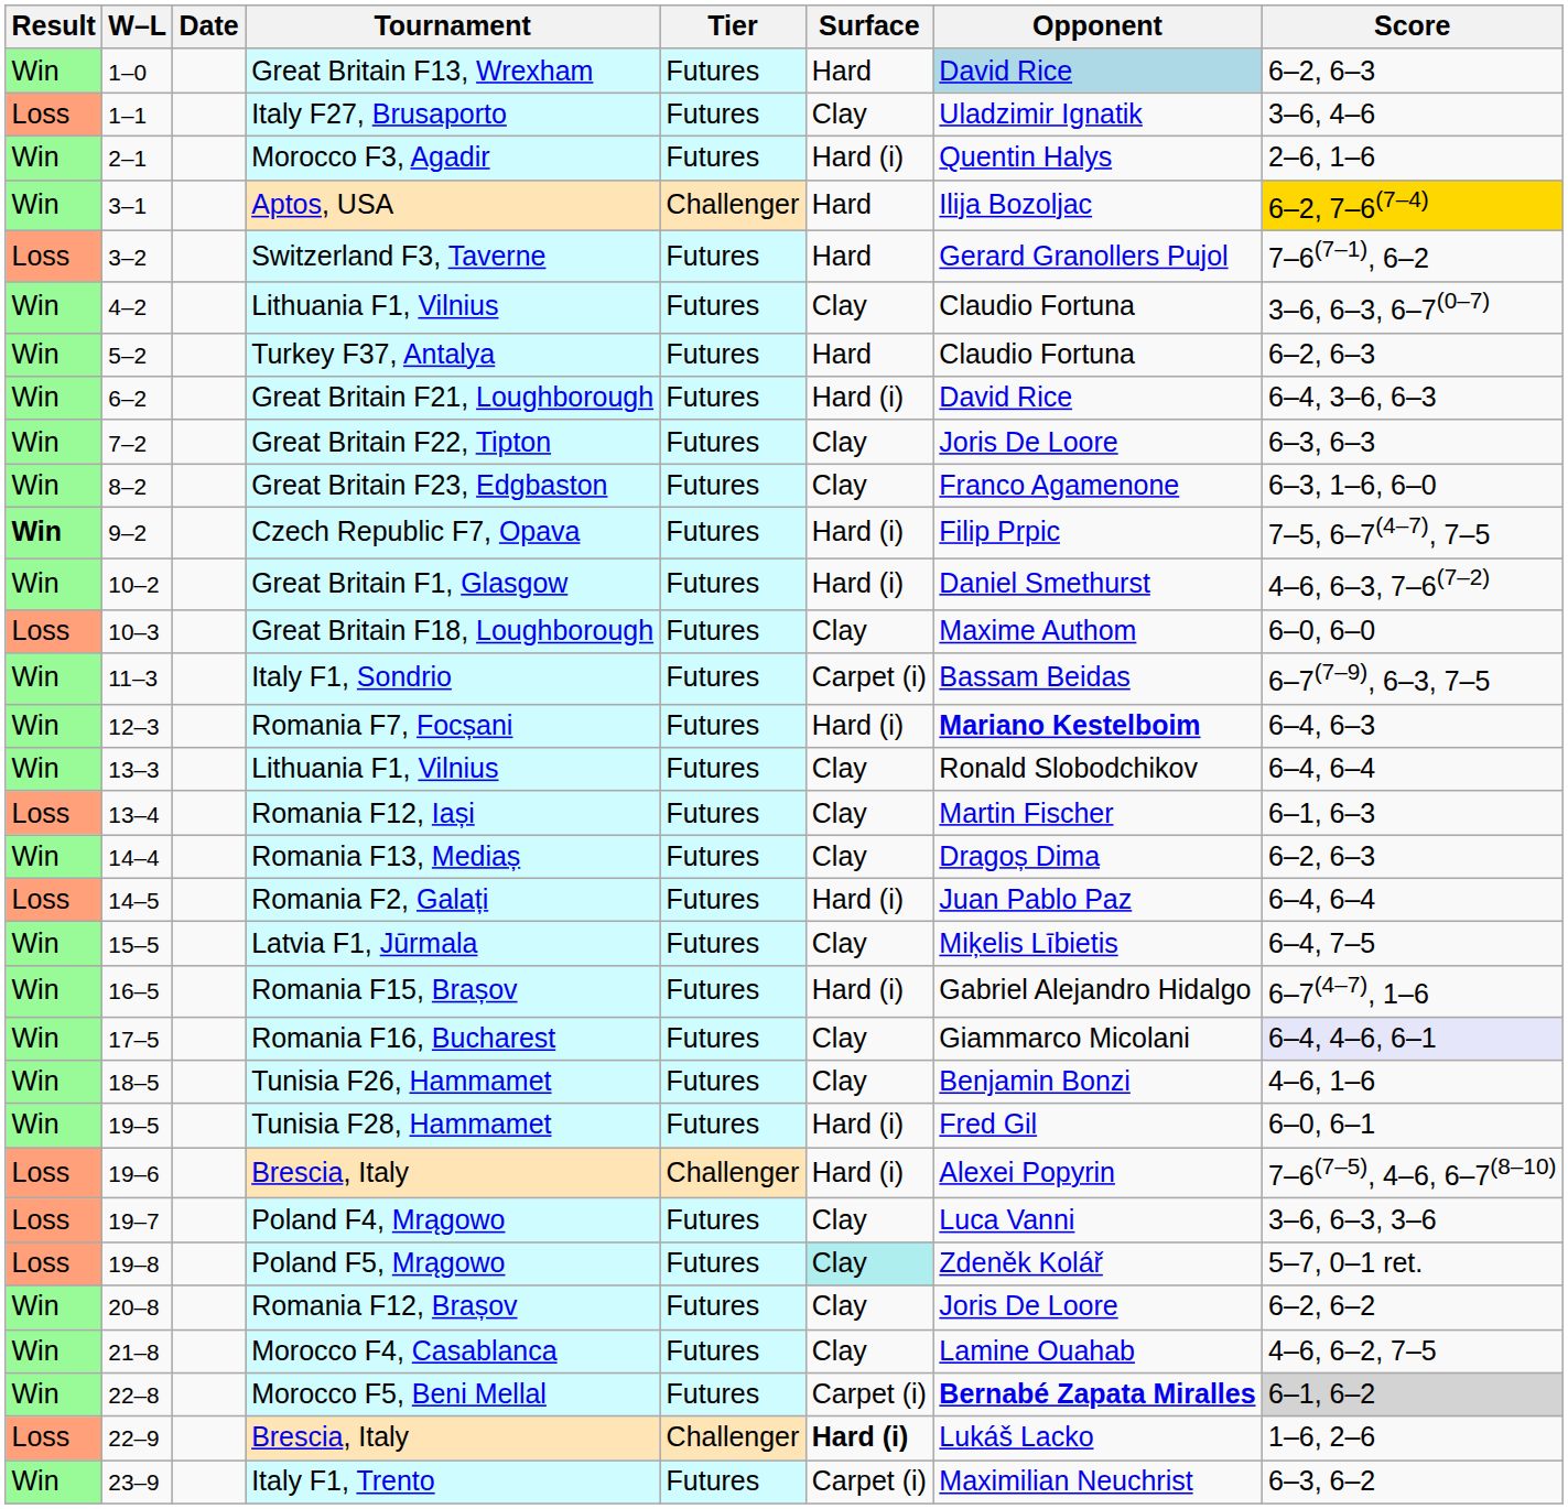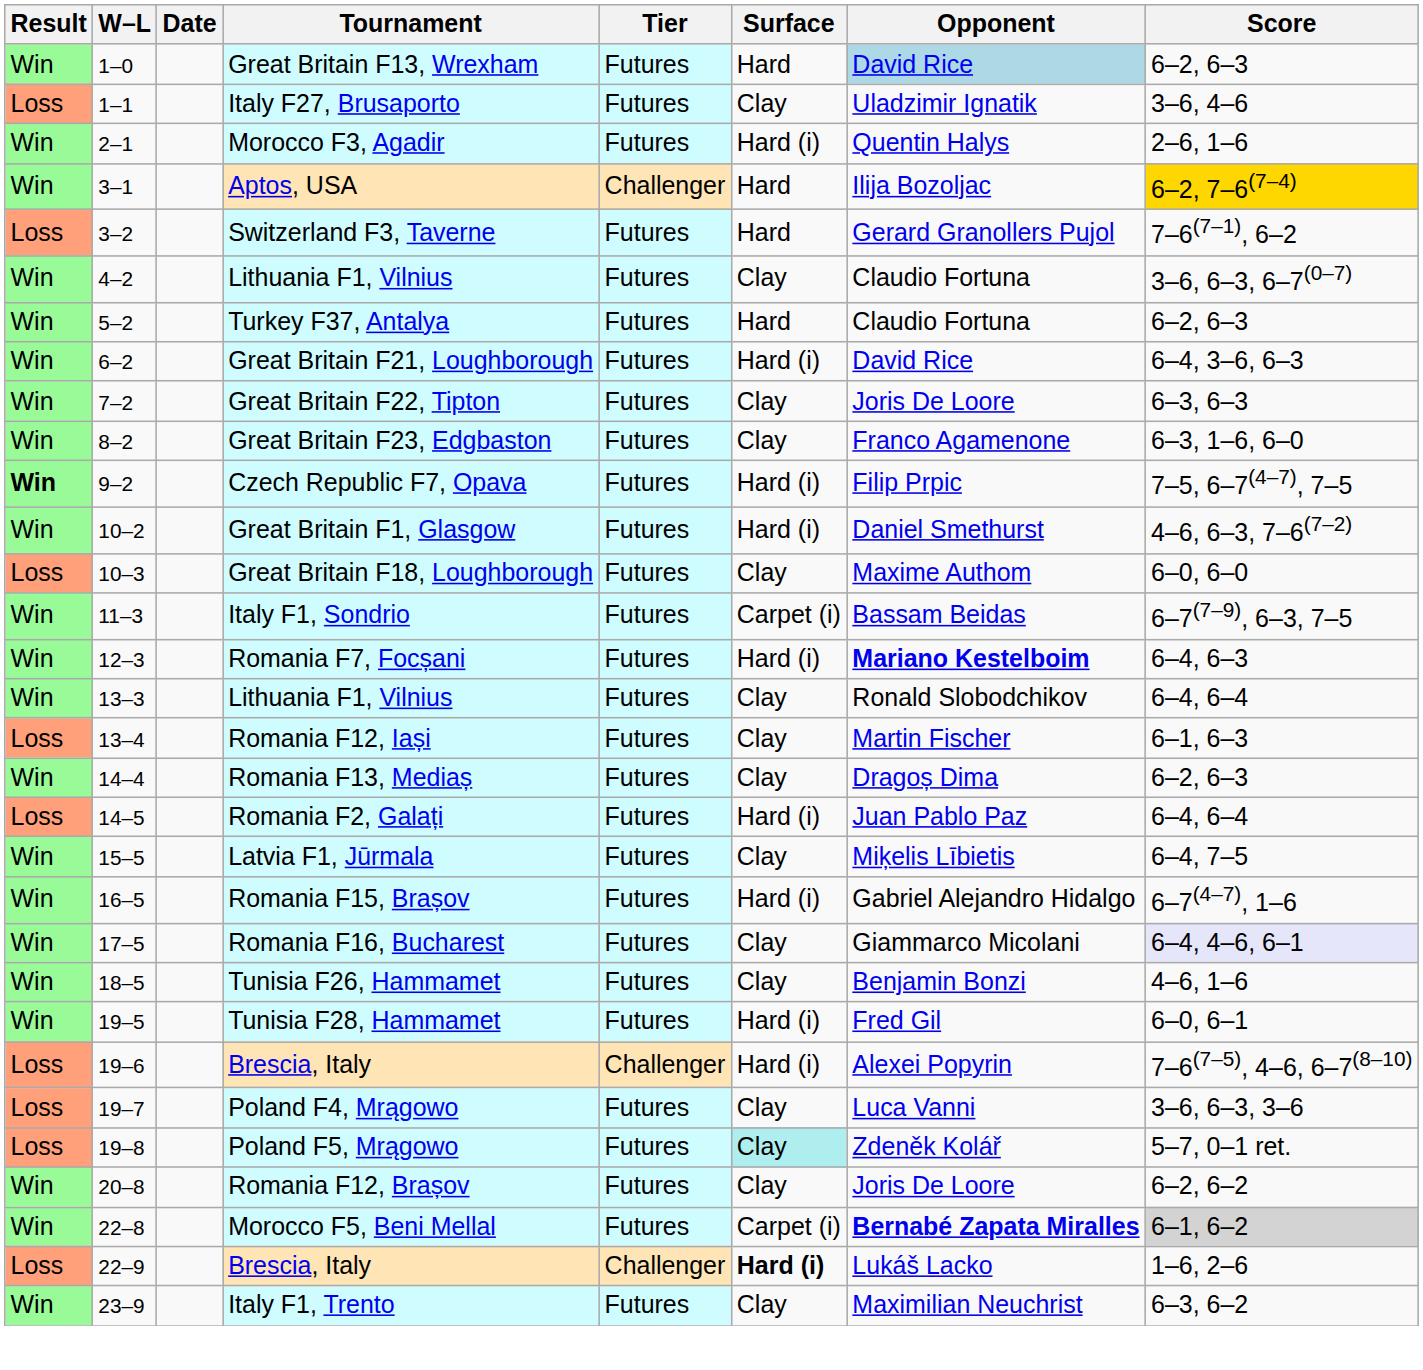- row: Win | 21–8 | Morocco F4, Casablanca | Futures | Clay | Lamine Ouahab | 4–6, 6–2, 7–5
Italy F1, Trento | Surface: Carpet (i) -> Clay
